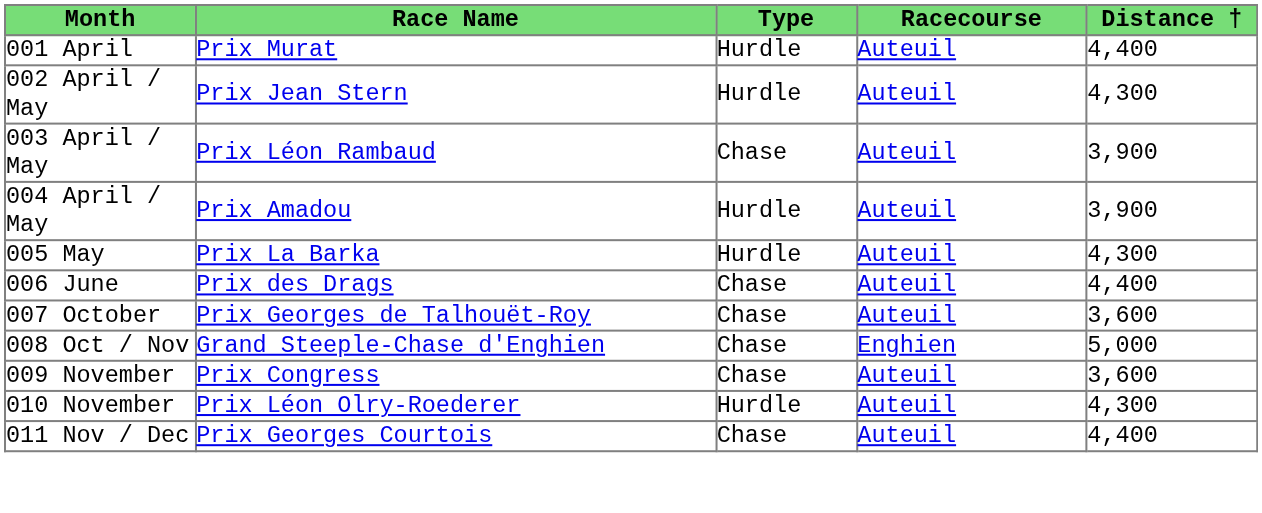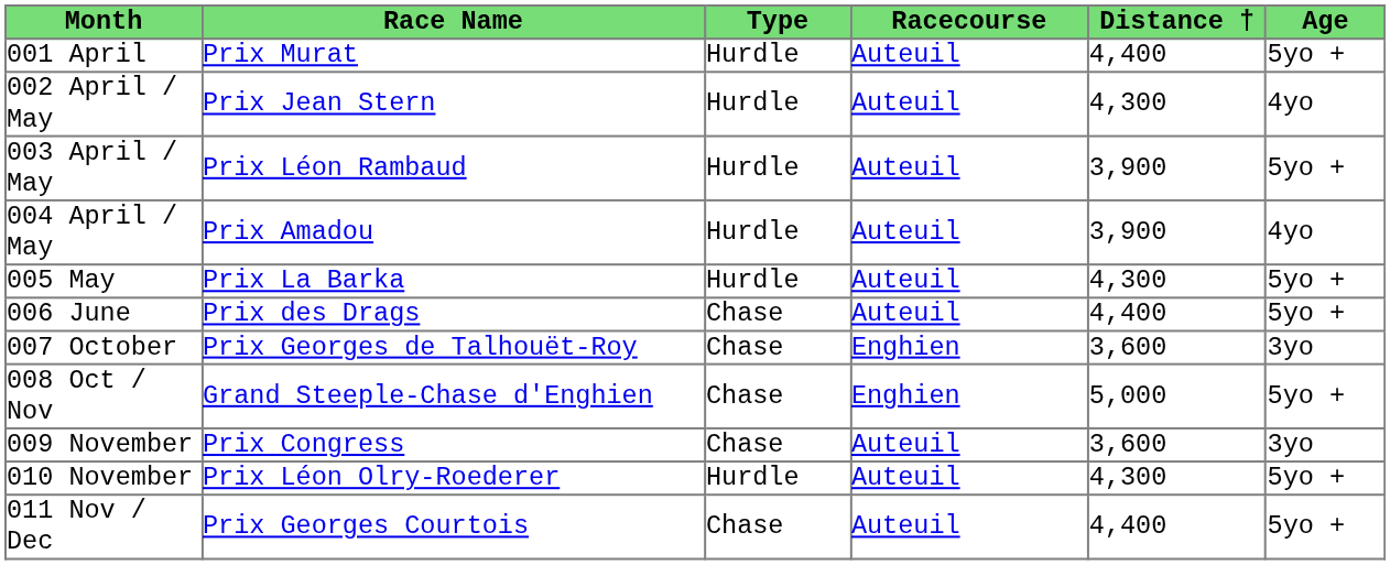+ column: Age | 5yo + | 4yo | 5yo + | 4yo | 5yo + | 5yo + | 3yo | 5yo + | 3yo | 5yo + | 5yo +
003 April / May | Type: Chase -> Hurdle
007 October | Racecourse: Auteuil -> Enghien
